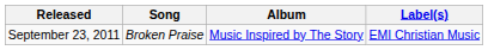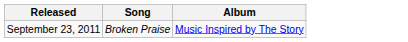- column: Label(s) | EMI Christian Music
